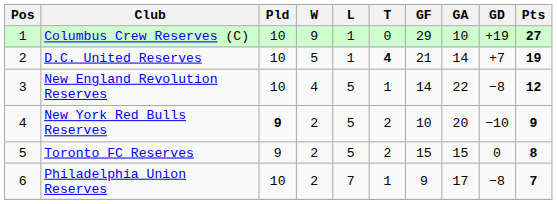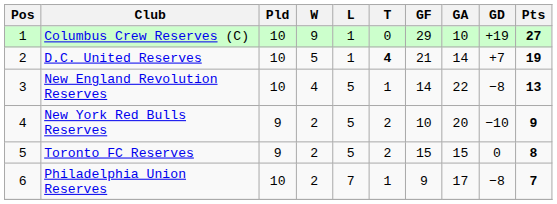New England Revolution Reserves | Pts: 12 -> 13
New York Red Bulls Reserves | Pld: bold -> normal
